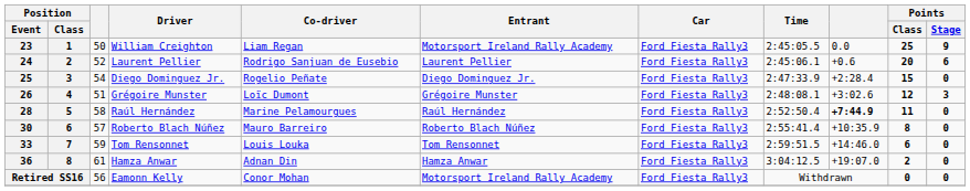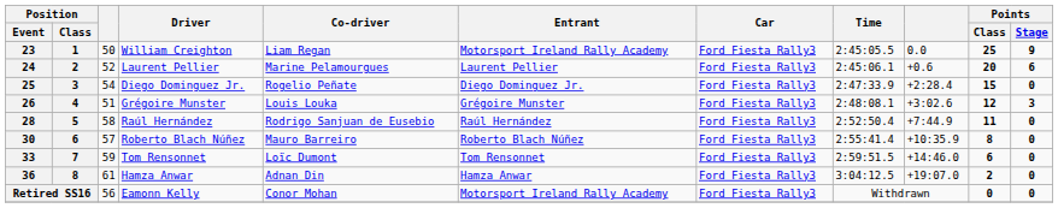24 | Co-driver: Rodrigo Sanjuan de Eusebio -> Marine Pelamourgues
26 | Co-driver: Loïc Dumont -> Louis Louka
28 | Co-driver: Marine Pelamourgues -> Rodrigo Sanjuan de Eusebio
28 | column 9: bold -> normal
33 | Co-driver: Louis Louka -> Loïc Dumont
